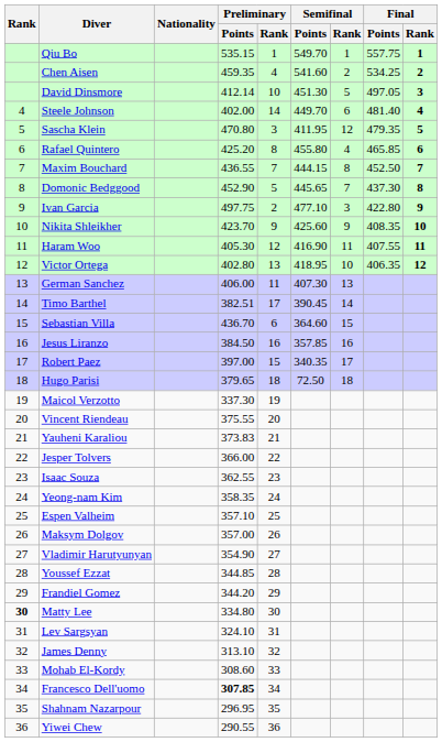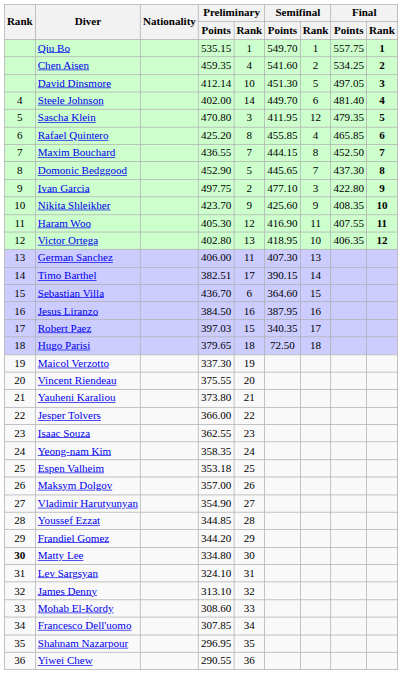Rafael Quintero | Semifinal / Points: 455.80 -> 455.85
Timo Barthel | Semifinal / Points: 390.45 -> 390.15
Jesus Liranzo | Semifinal / Points: 357.85 -> 387.95
Robert Paez | Preliminary / Points: 397.00 -> 397.03
Yauheni Karaliou | Preliminary / Points: 373.83 -> 373.80
Espen Valheim | Preliminary / Points: 357.10 -> 353.18
Francesco Dell'uomo | Preliminary / Points: bold -> normal
